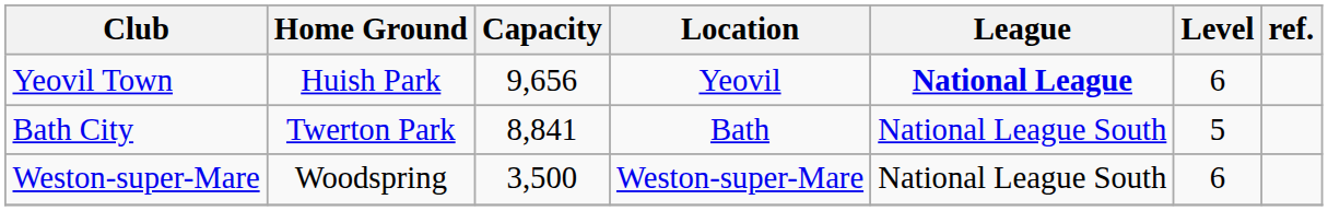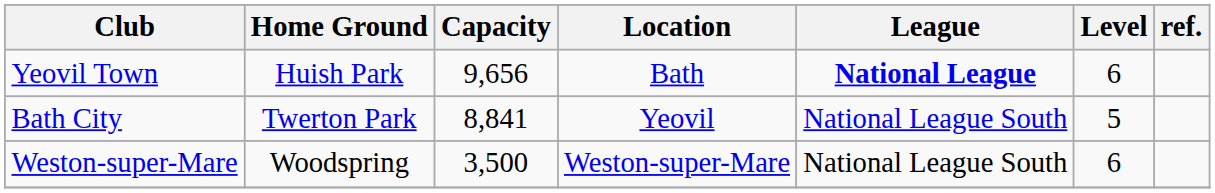Yeovil Town | Location: Yeovil -> Bath
Bath City | Location: Bath -> Yeovil
